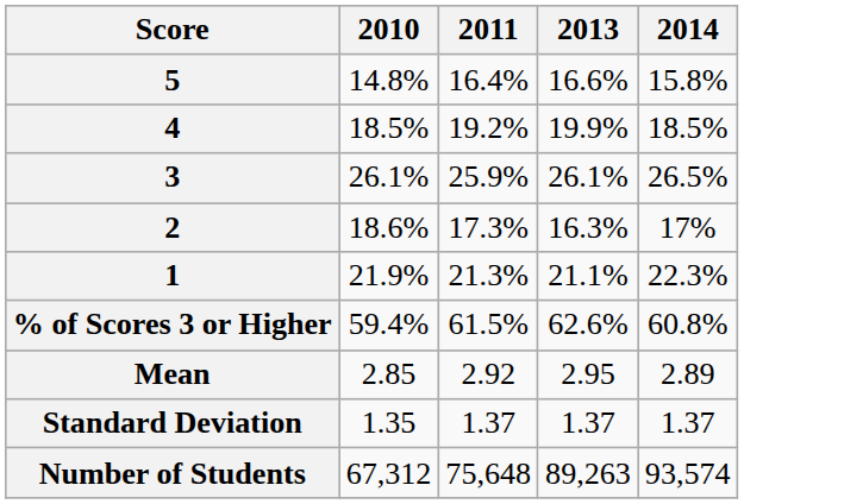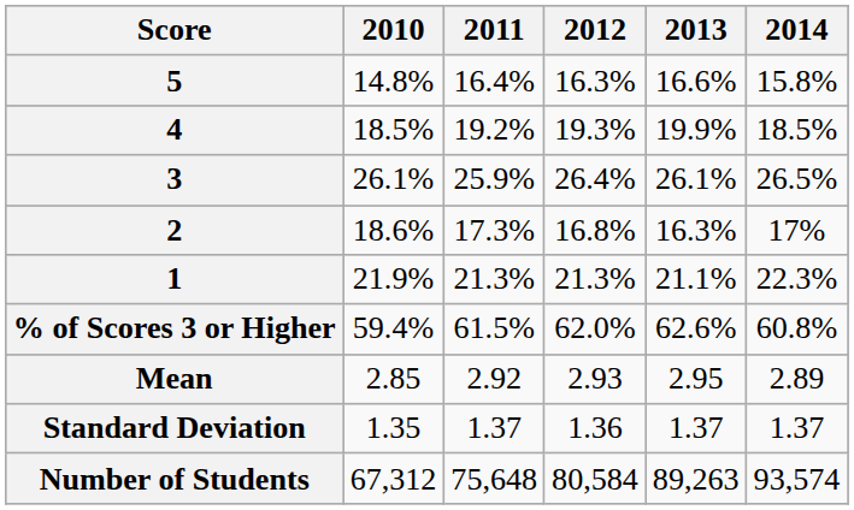+ column: 2012 | 16.3% | 19.3% | 26.4% | 16.8% | 21.3% | 62.0% | 2.93 | 1.36 | 80,584
